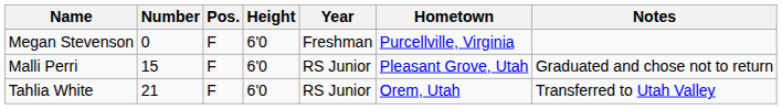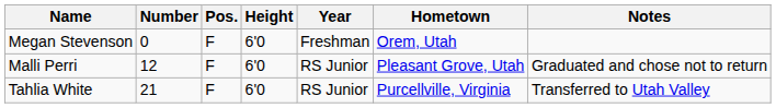Megan Stevenson | Hometown: Purcellville, Virginia -> Orem, Utah
Malli Perri | Number: 15 -> 12
Tahlia White | Hometown: Orem, Utah -> Purcellville, Virginia
